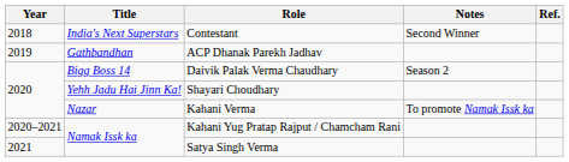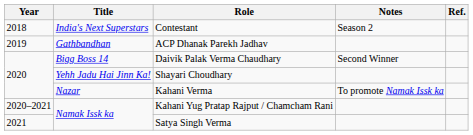Contestant | Notes: Second Winner -> Season 2
Daivik Palak Verma Chaudhary | Notes: Season 2 -> Second Winner
